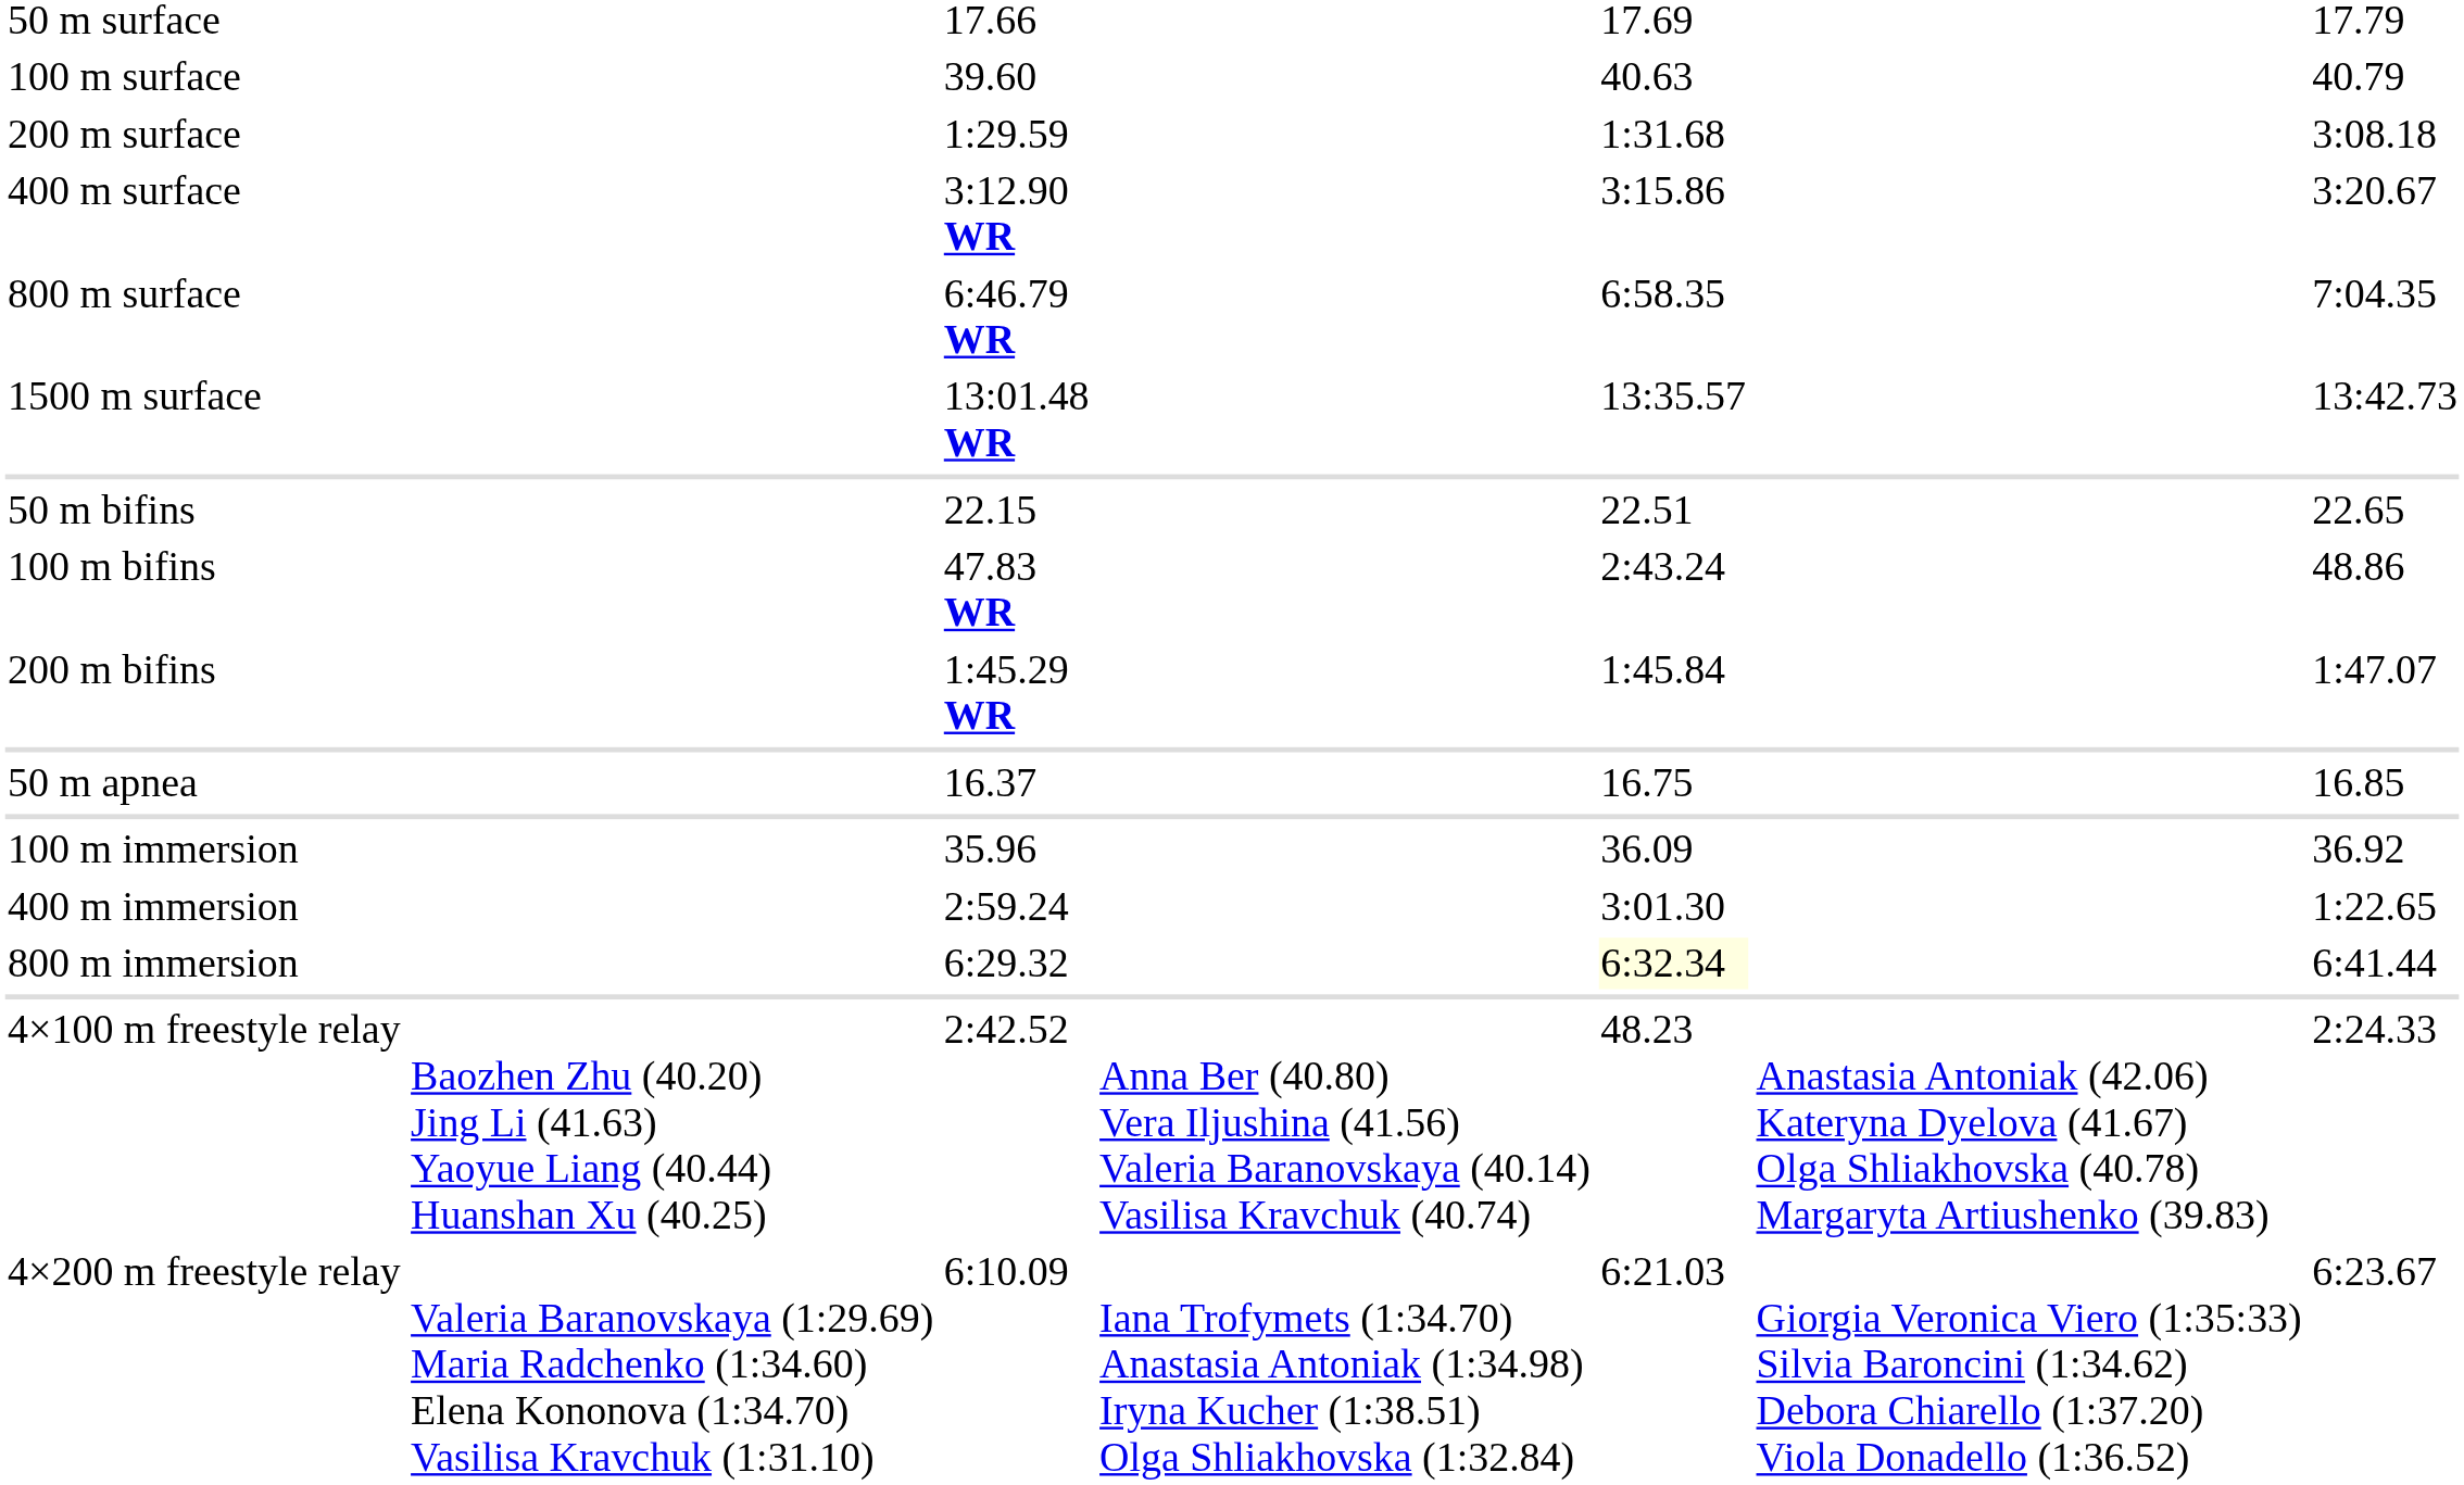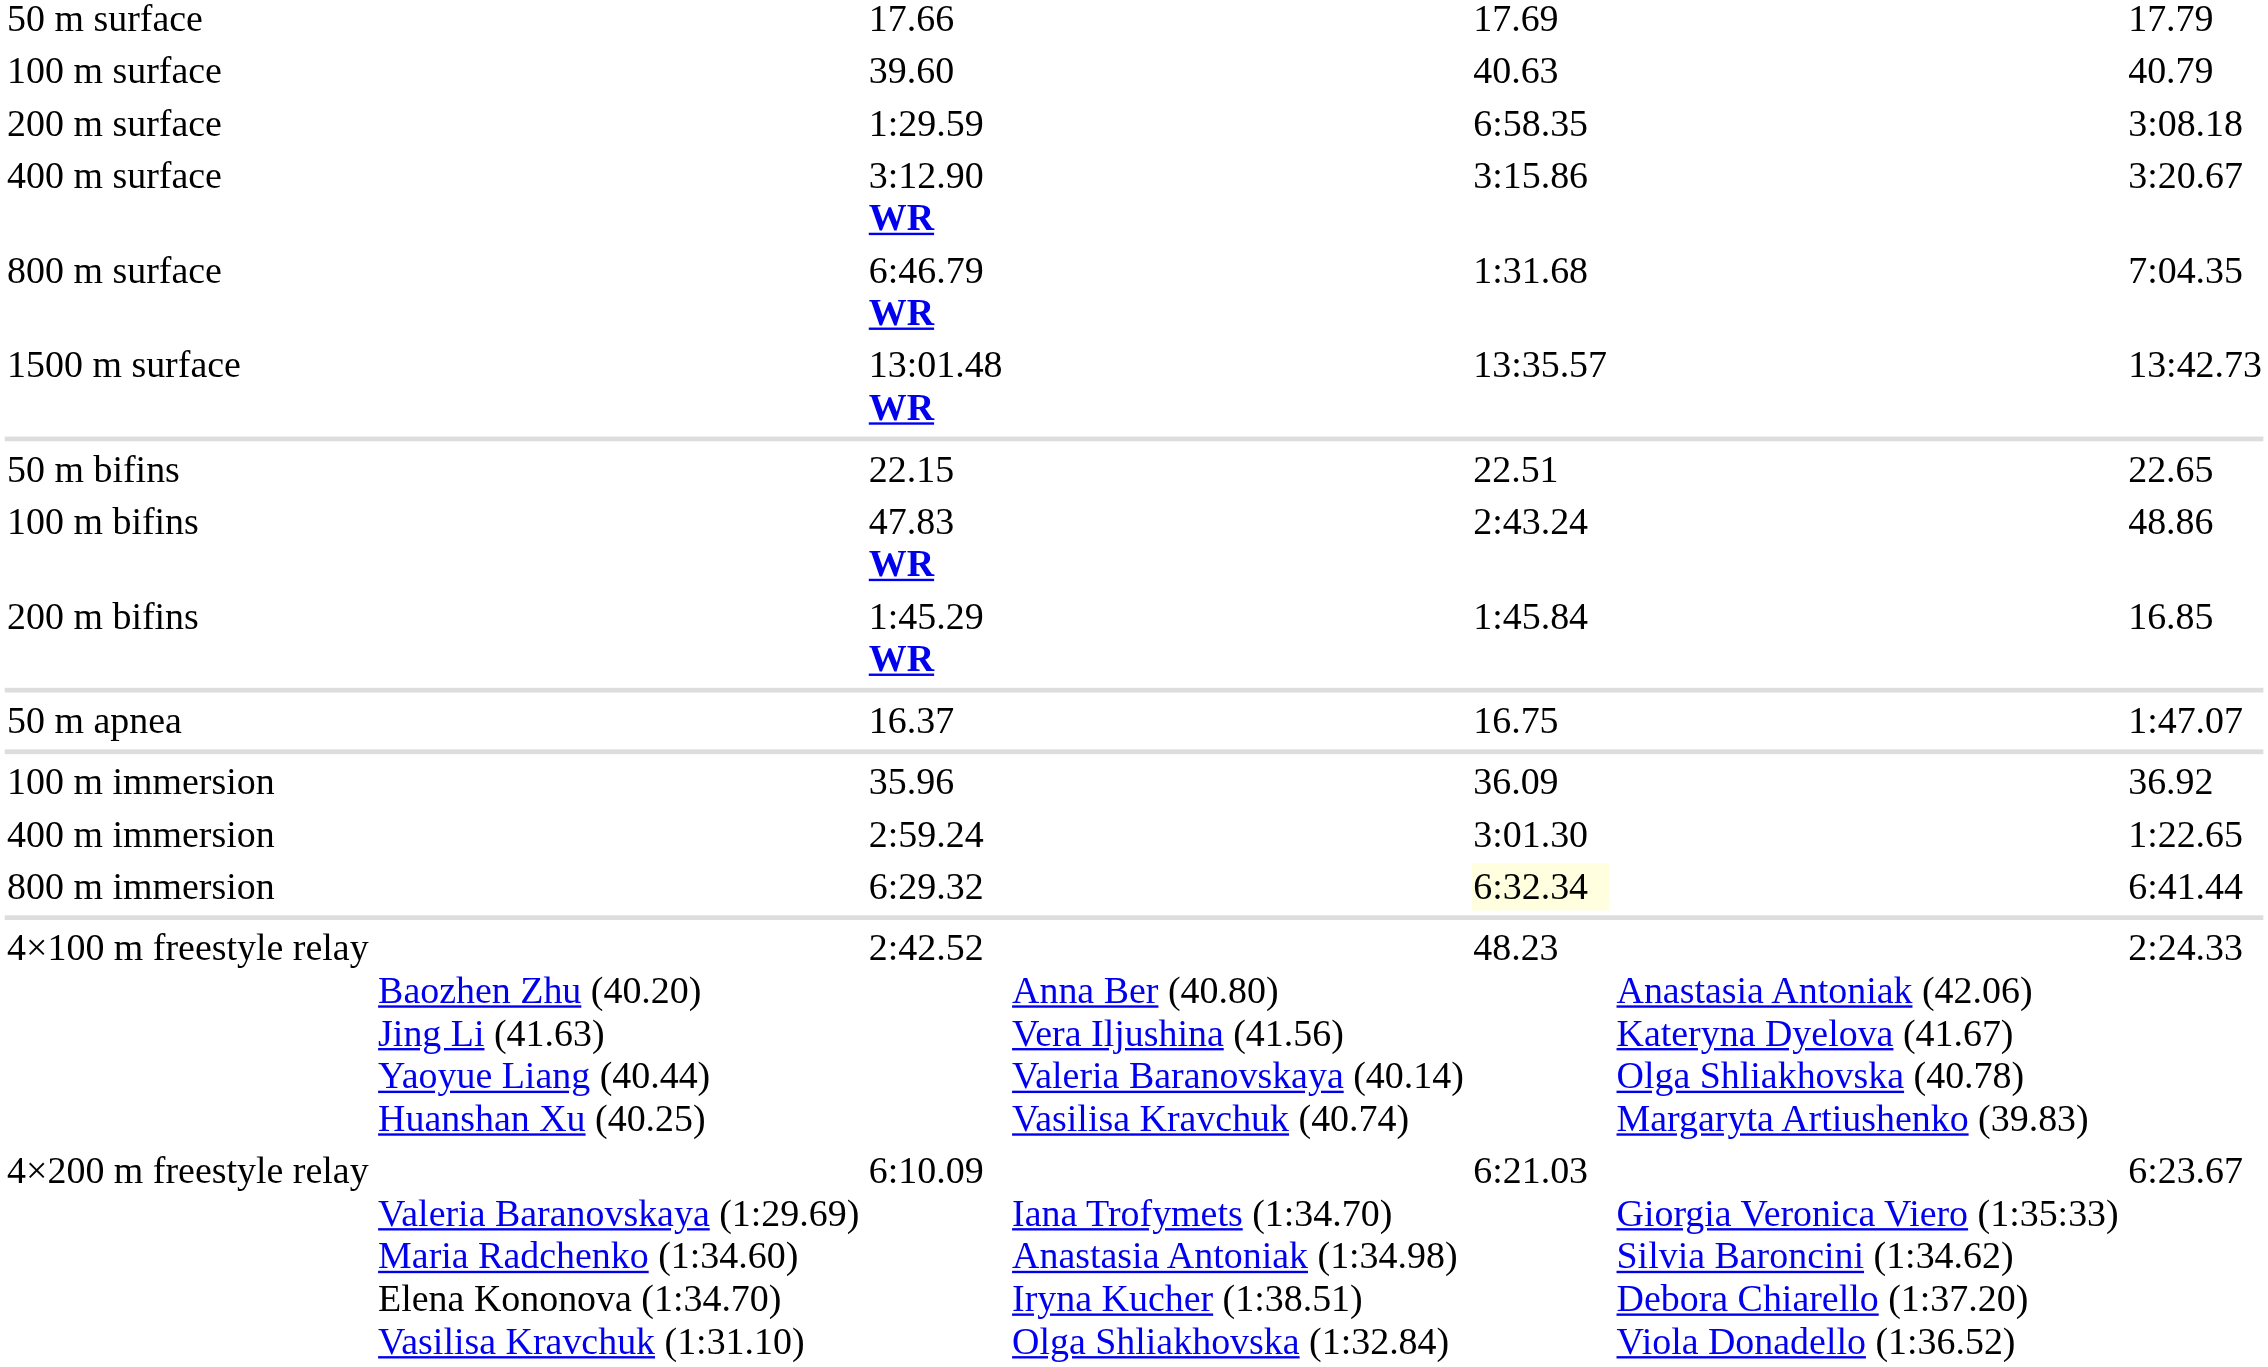200 m surface | column 5: 1:31.68 -> 6:58.35
800 m surface | column 5: 6:58.35 -> 1:31.68
200 m bifins | column 7: 1:47.07 -> 16.85
50 m apnea | column 7: 16.85 -> 1:47.07
